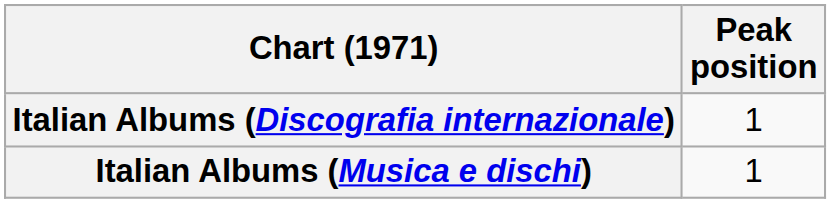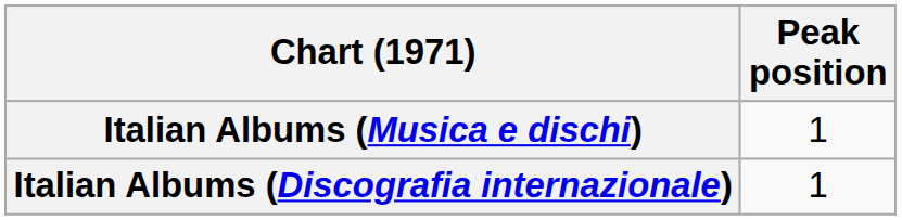rows swapped: Italian Albums (Discografia internazionale) <-> Italian Albums (Musica e dischi)
